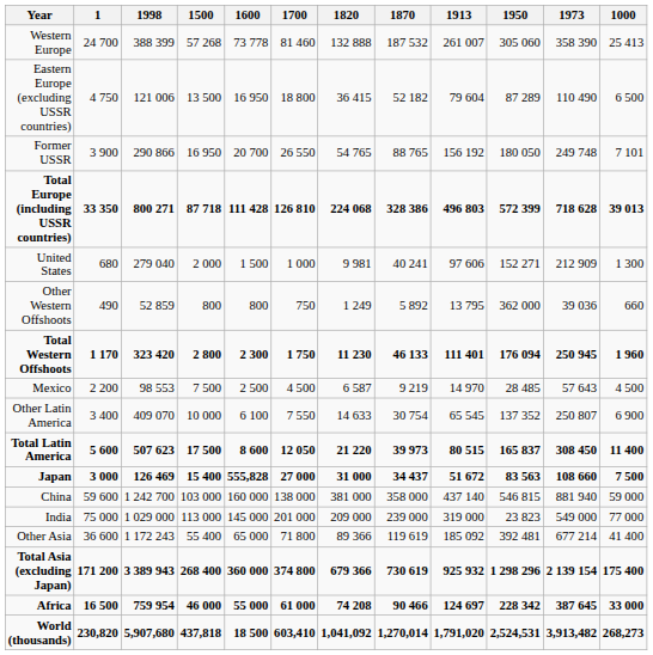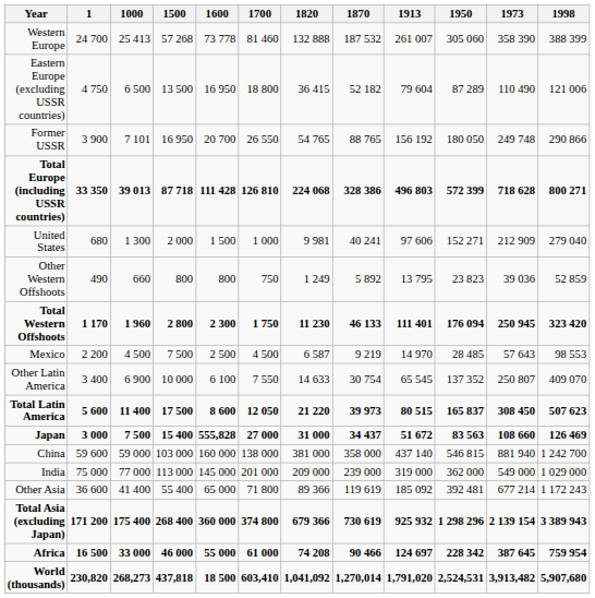columns swapped: 1000 <-> 1998
Other Western Offshoots | 1950: 362 000 -> 23 823
India | 1950: 23 823 -> 362 000
